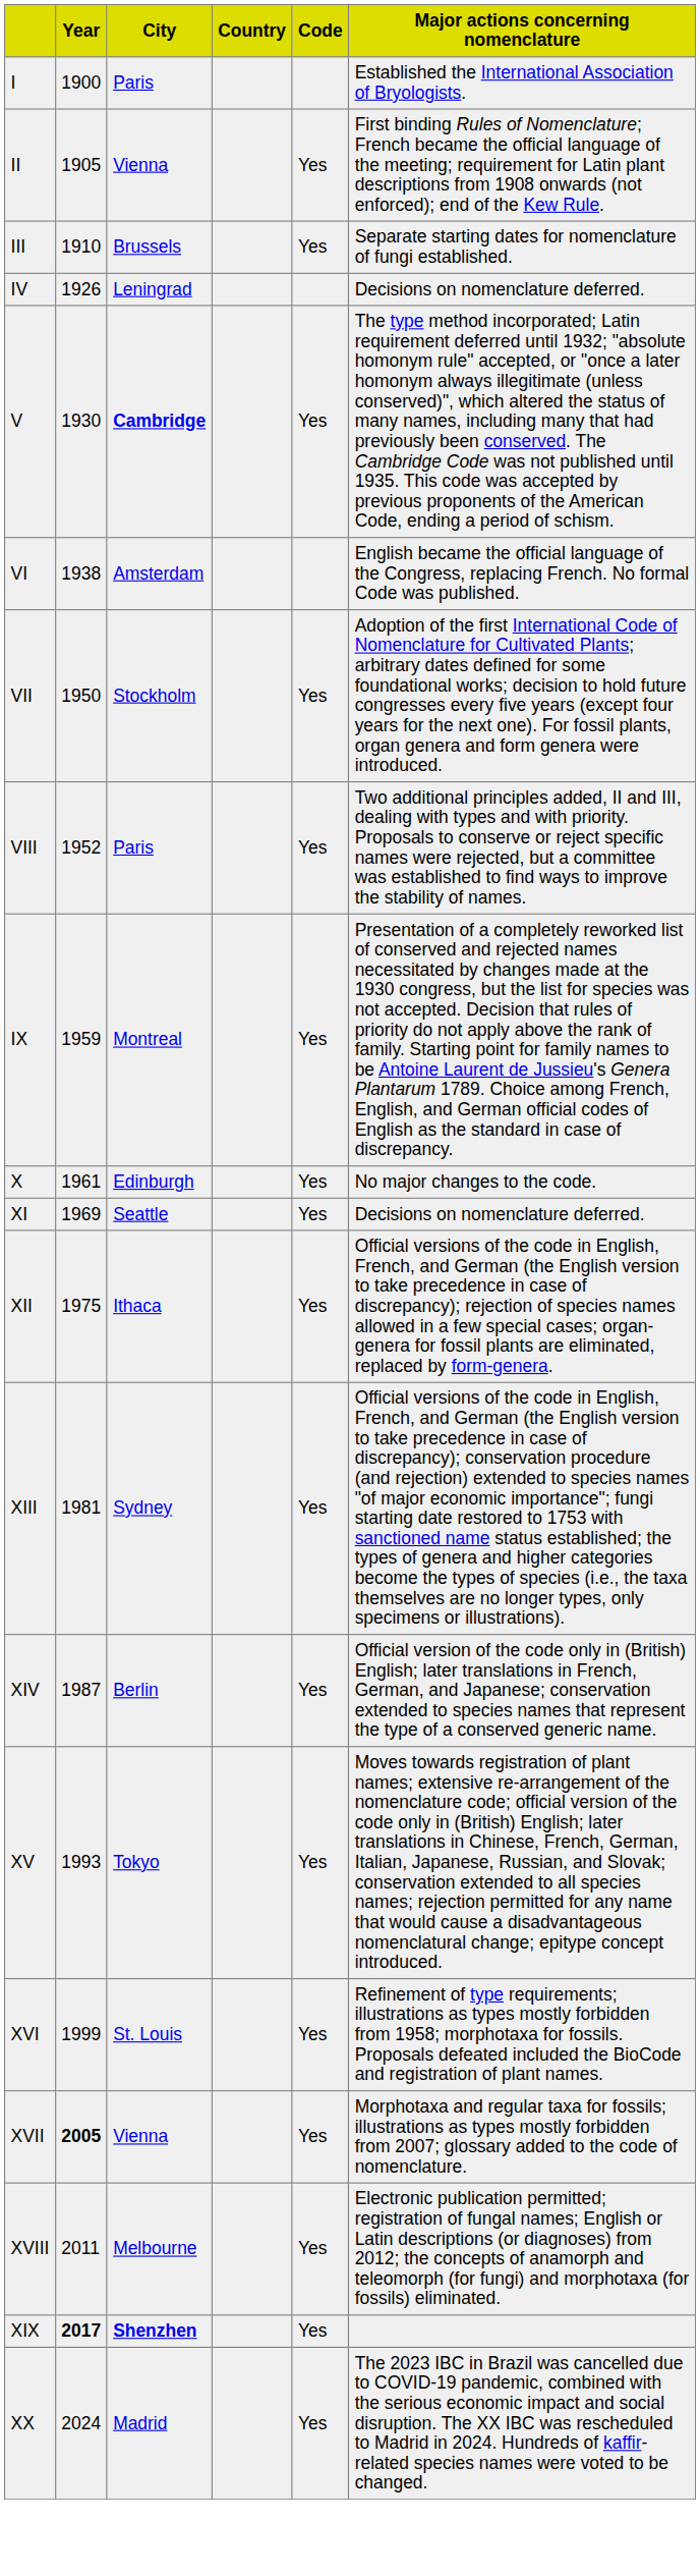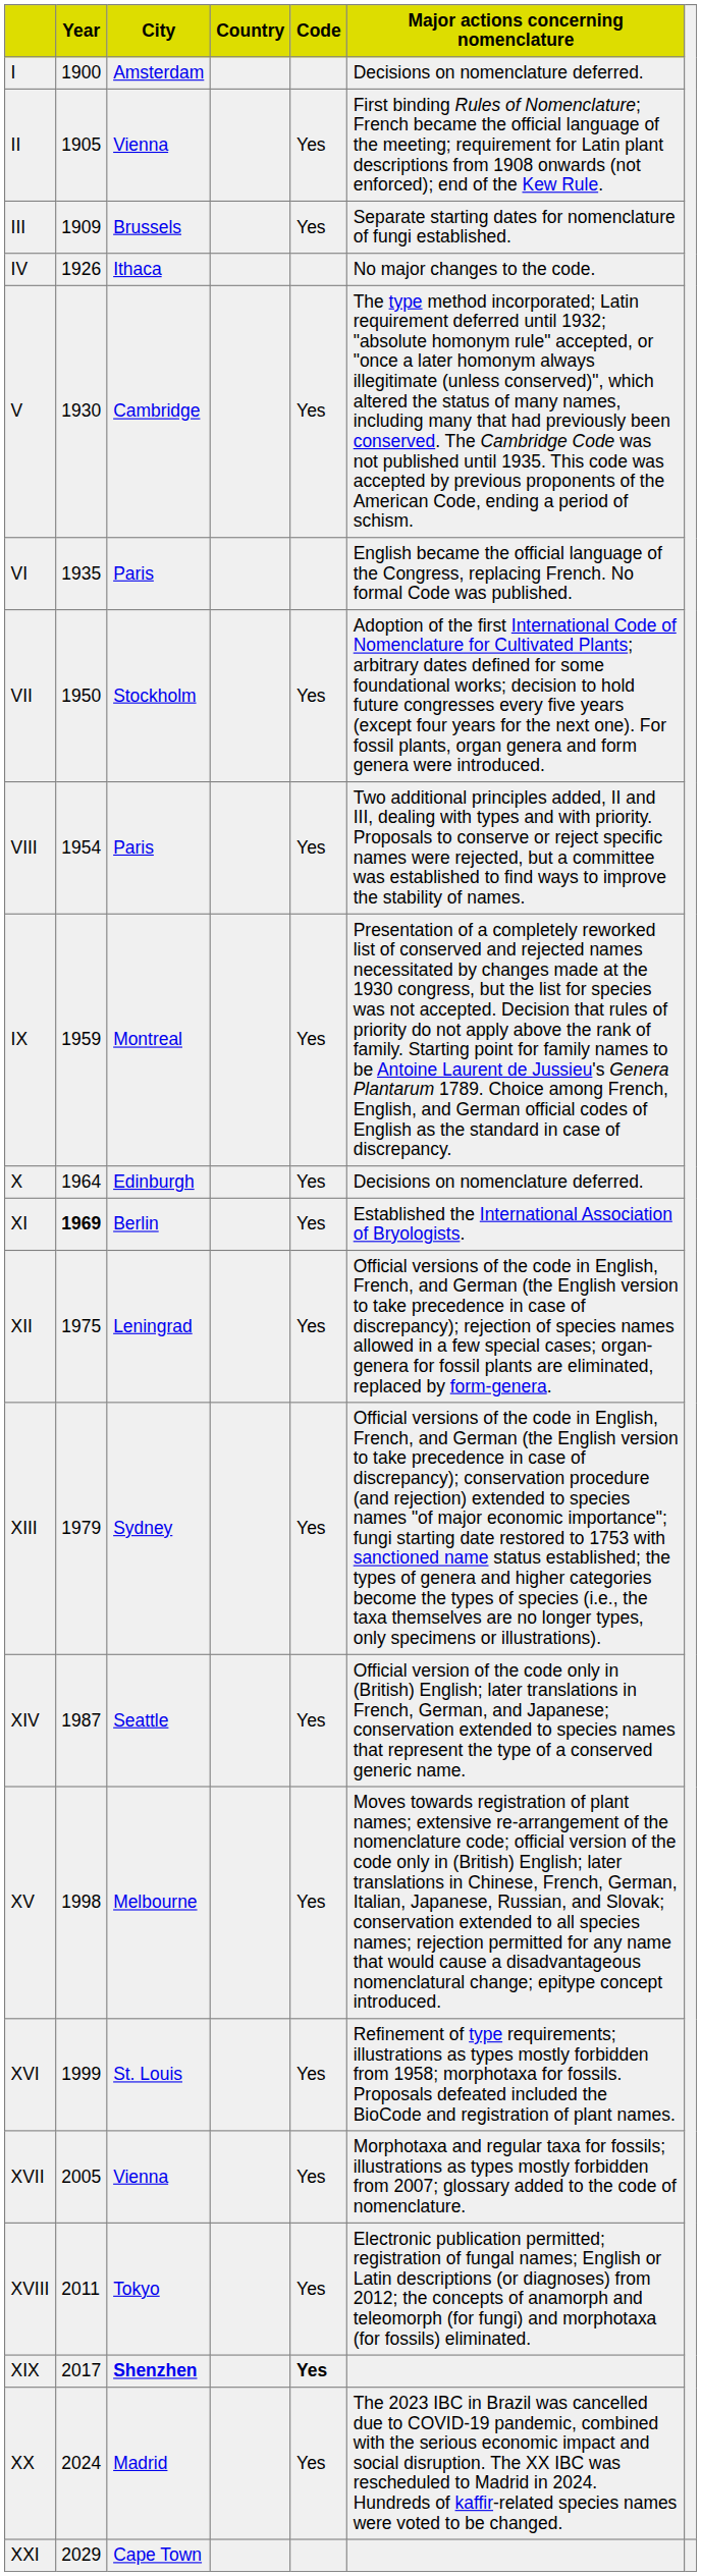I | City: Paris -> Amsterdam
I | Major actions concerning nomenclature: Established the International Association of Bryologists. -> Decisions on nomenclature deferred.
III | Year: 1910 -> 1909
IV | City: Leningrad -> Ithaca
IV | Major actions concerning nomenclature: Decisions on nomenclature deferred. -> No major changes to the code.
V | City: bold -> normal
VI | Year: 1938 -> 1935
VI | City: Amsterdam -> Paris
VIII | Year: 1952 -> 1954
X | Year: 1961 -> 1964
X | Major actions concerning nomenclature: No major changes to the code. -> Decisions on nomenclature deferred.
XI | Year: normal -> bold
XI | City: Seattle -> Berlin
XI | Major actions concerning nomenclature: Decisions on nomenclature deferred. -> Established the International Association of Bryologists.
XII | City: Ithaca -> Leningrad
XIII | Year: 1981 -> 1979
XIV | City: Berlin -> Seattle
XV | Year: 1993 -> 1998
XV | City: Tokyo -> Melbourne
XVII | Year: bold -> normal
XVIII | City: Melbourne -> Tokyo
XIX | Year: bold -> normal
XIX | Code: normal -> bold
+ row: XXI | 2029 | Cape Town
